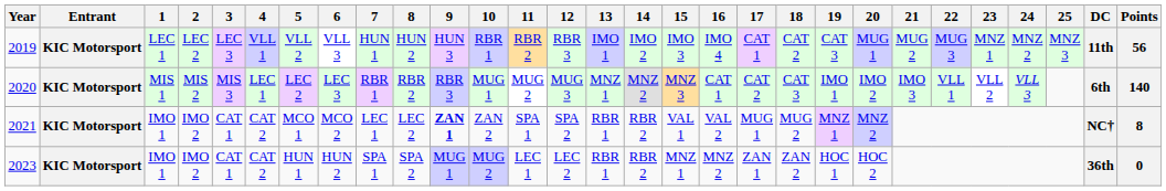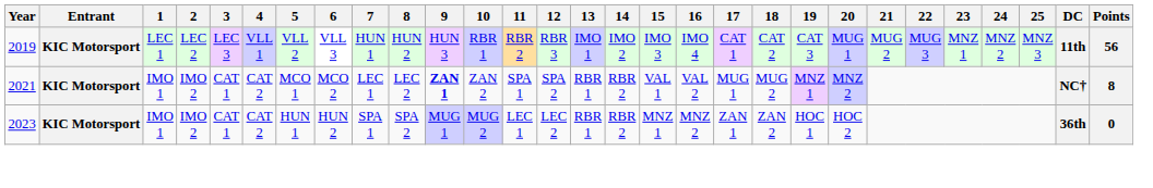- row: 2020 | KIC Motorsport | MIS 1 | MIS 2 | MIS 3 | LEC 1 | LEC 2 | LEC 3 | RBR 1 | RBR 2 | RBR 3 | MUG 1 | MUG 2 | MUG 3 | MNZ 1 | MNZ 2 | MNZ 3 | CAT 1 | CAT 2 | CAT 3 | IMO 1 | IMO 2 | IMO 3 | VLL 1 | VLL 2 | VLL 3 | 6th | 140
